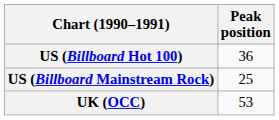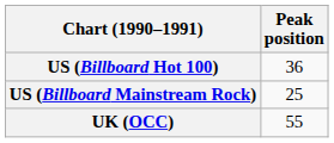UK (OCC) | Peak position: 53 -> 55
